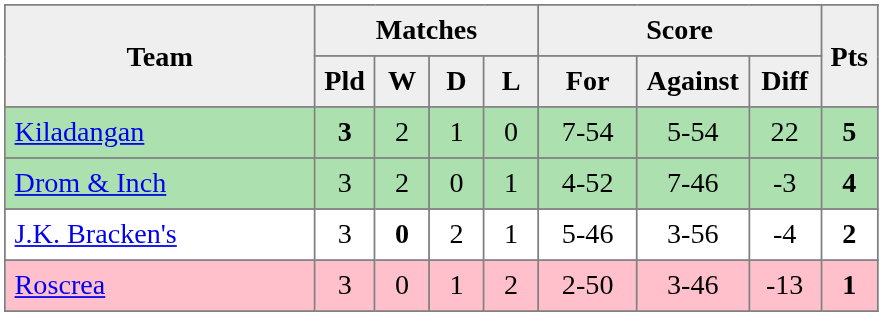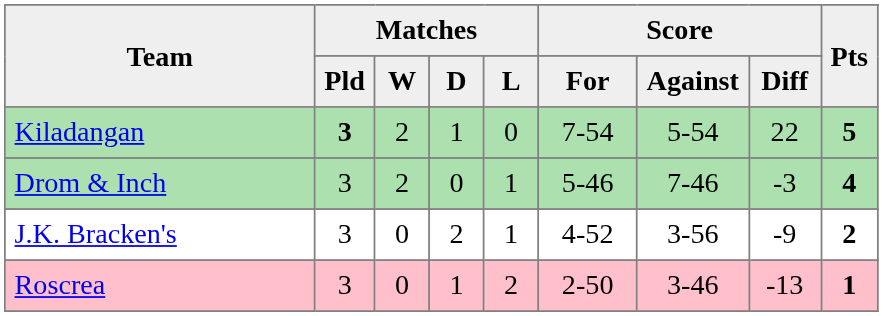Drom & Inch | Score / For: 4-52 -> 5-46
J.K. Bracken's | Matches / W: bold -> normal
J.K. Bracken's | Score / For: 5-46 -> 4-52
J.K. Bracken's | Score / Diff: -4 -> -9
